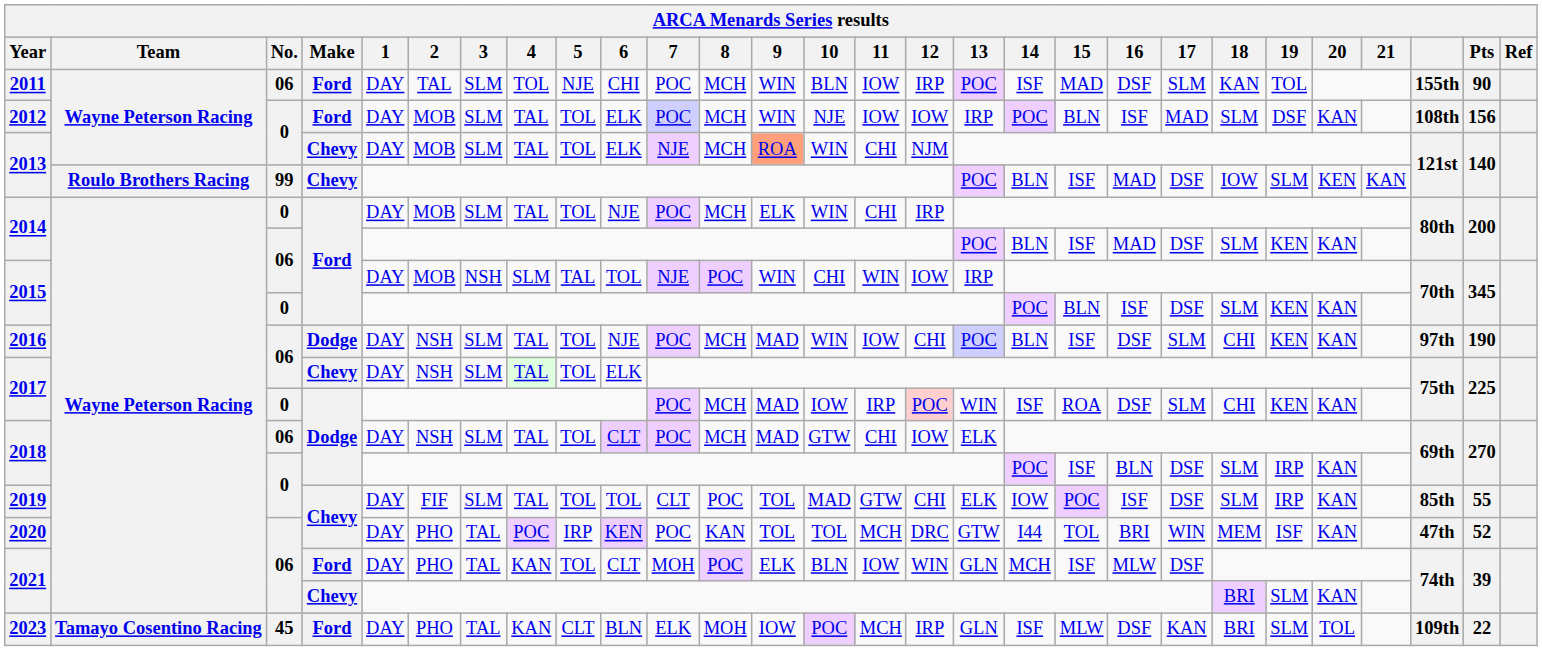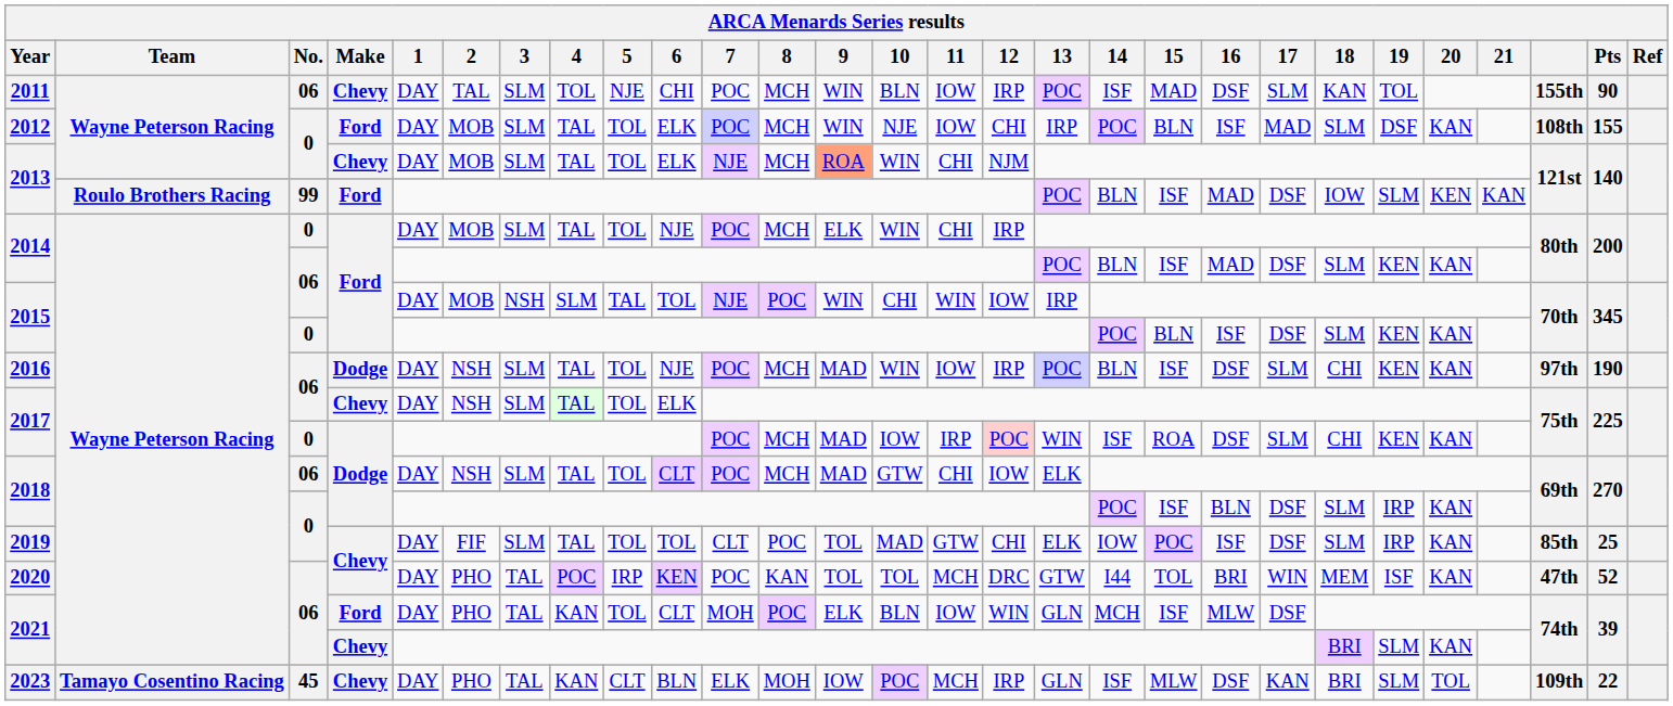2011 | Make: Ford -> Chevy
2012 | 12: IOW -> CHI
2012 | Pts: 156 -> 155
2013 / 99 | Make: Chevy -> Ford
2016 | 12: CHI -> IRP
2019 | Pts: 55 -> 25
2023 | Make: Ford -> Chevy
